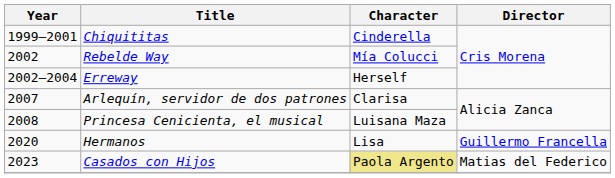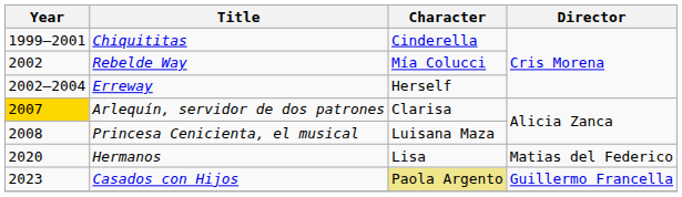Arlequín, servidor de dos patrones | Year: no background -> gold background
Hermanos | Director: Guillermo Francella -> Matias del Federico
Casados con Hijos | Director: Matias del Federico -> Guillermo Francella
